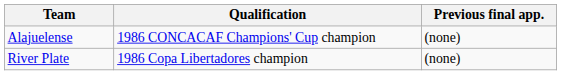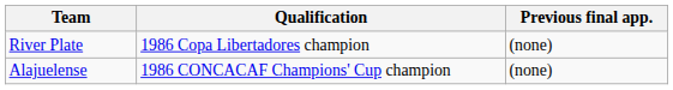rows swapped: River Plate <-> Alajuelense
